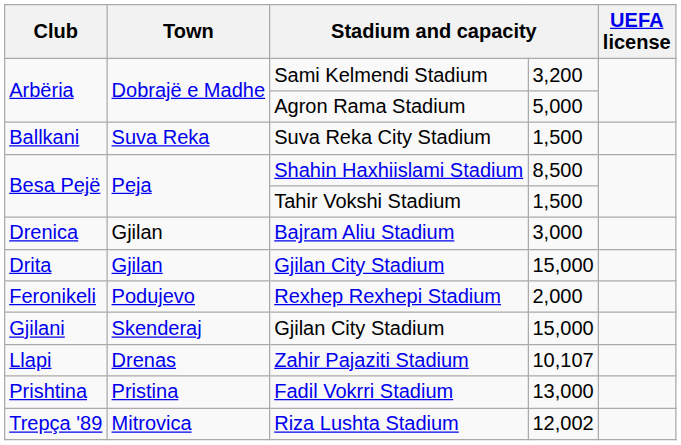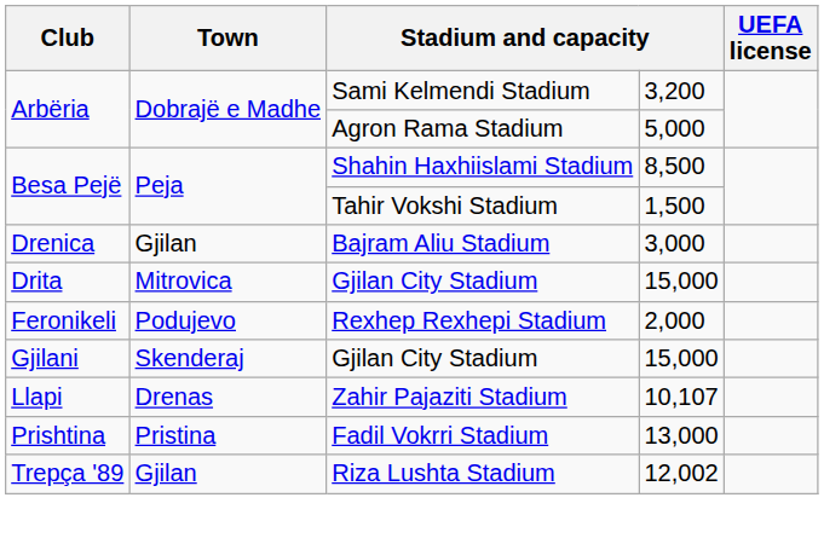- row: Ballkani | Suva Reka | Suva Reka City Stadium | 1,500
Drita / Gjilan City Stadium | Town: Gjilan -> Mitrovica
Riza Lushta Stadium | Town: Mitrovica -> Gjilan
